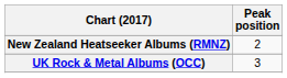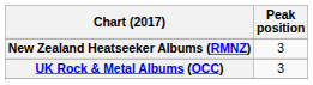New Zealand Heatseeker Albums (RMNZ) | Peak position: 2 -> 3
